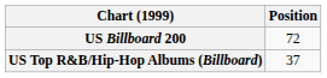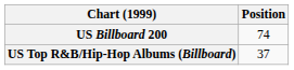US Billboard 200 | Position: 72 -> 74
